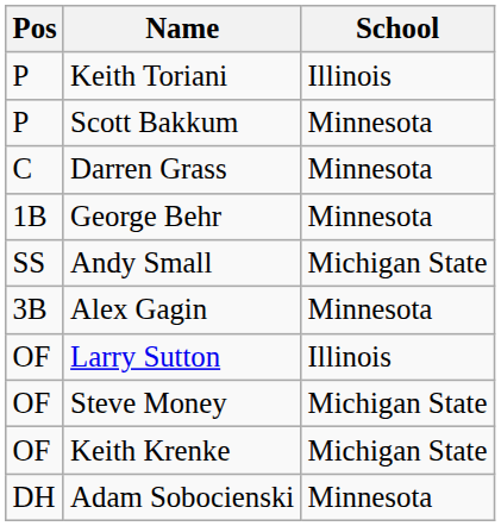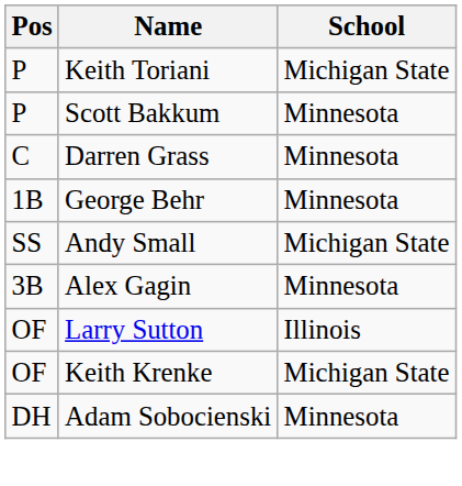Keith Toriani | School: Illinois -> Michigan State
- row: OF | Steve Money | Michigan State
